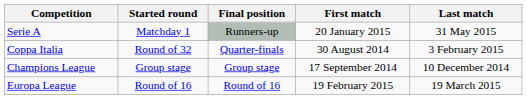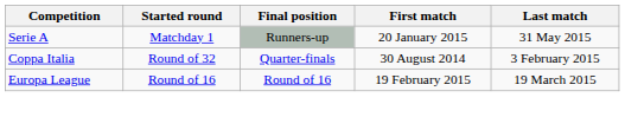- row: Champions League | Group stage | Group stage | 17 September 2014 | 10 December 2014
